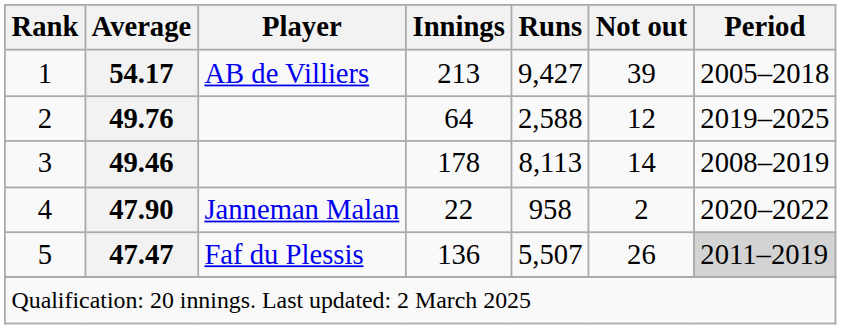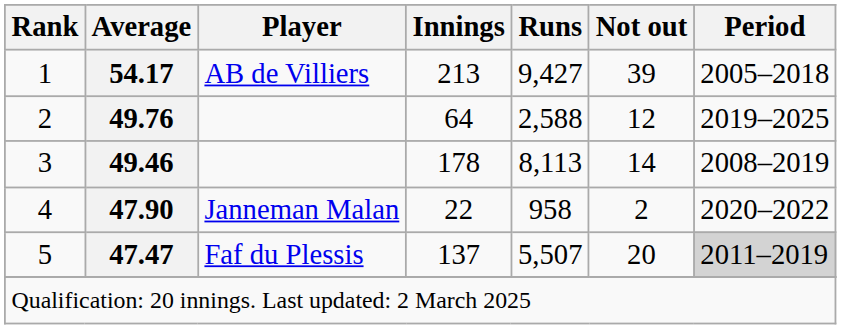5 | Innings: 136 -> 137
5 | Not out: 26 -> 20
